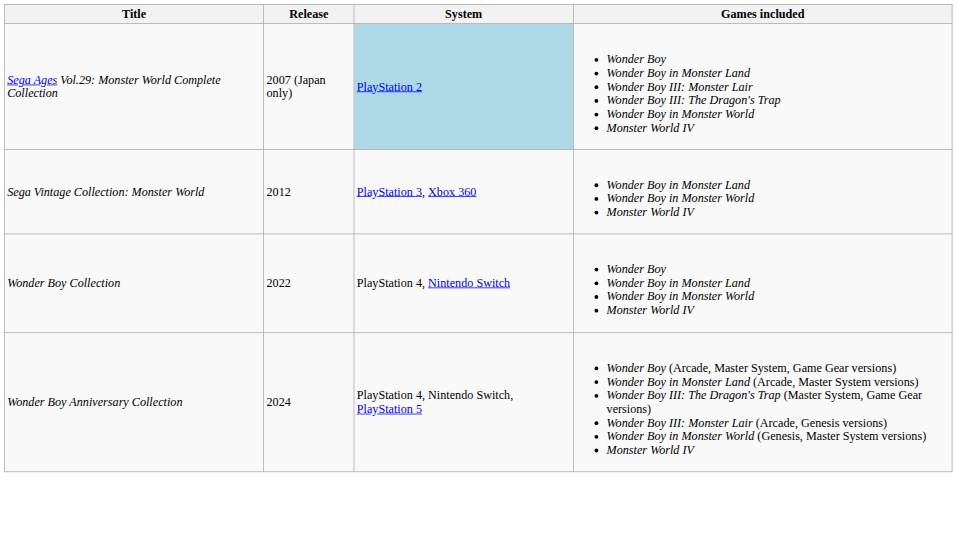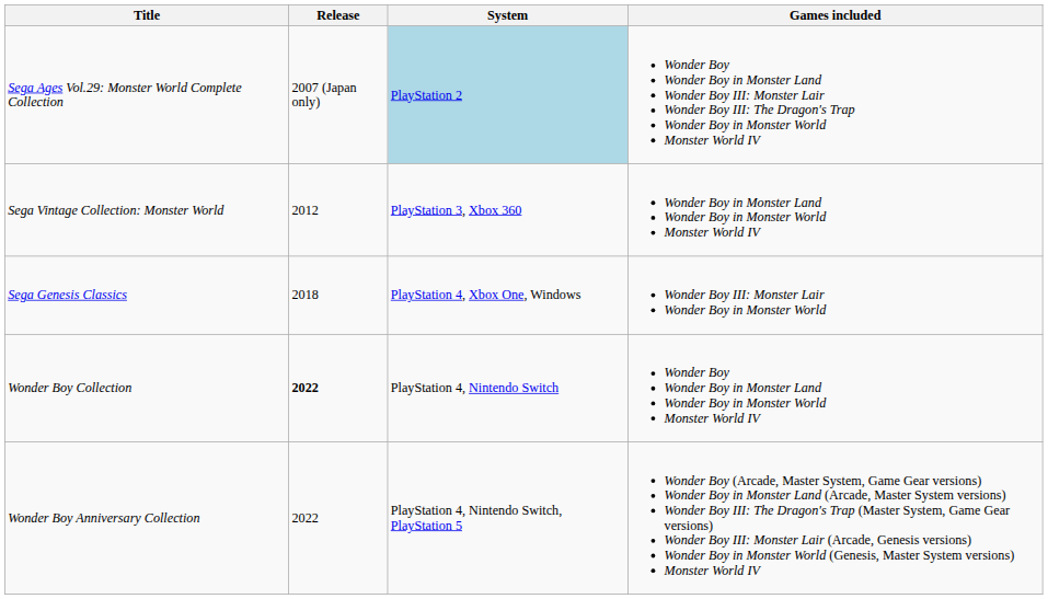+ row: Sega Genesis Classics | 2018 | PlayStation 4, Xbox One, Windows | Wonder Boy III: Monster Lair Wonder Boy in Monster World
Wonder Boy Collection | Release: normal -> bold
Wonder Boy Anniversary Collection | Release: 2024 -> 2022
